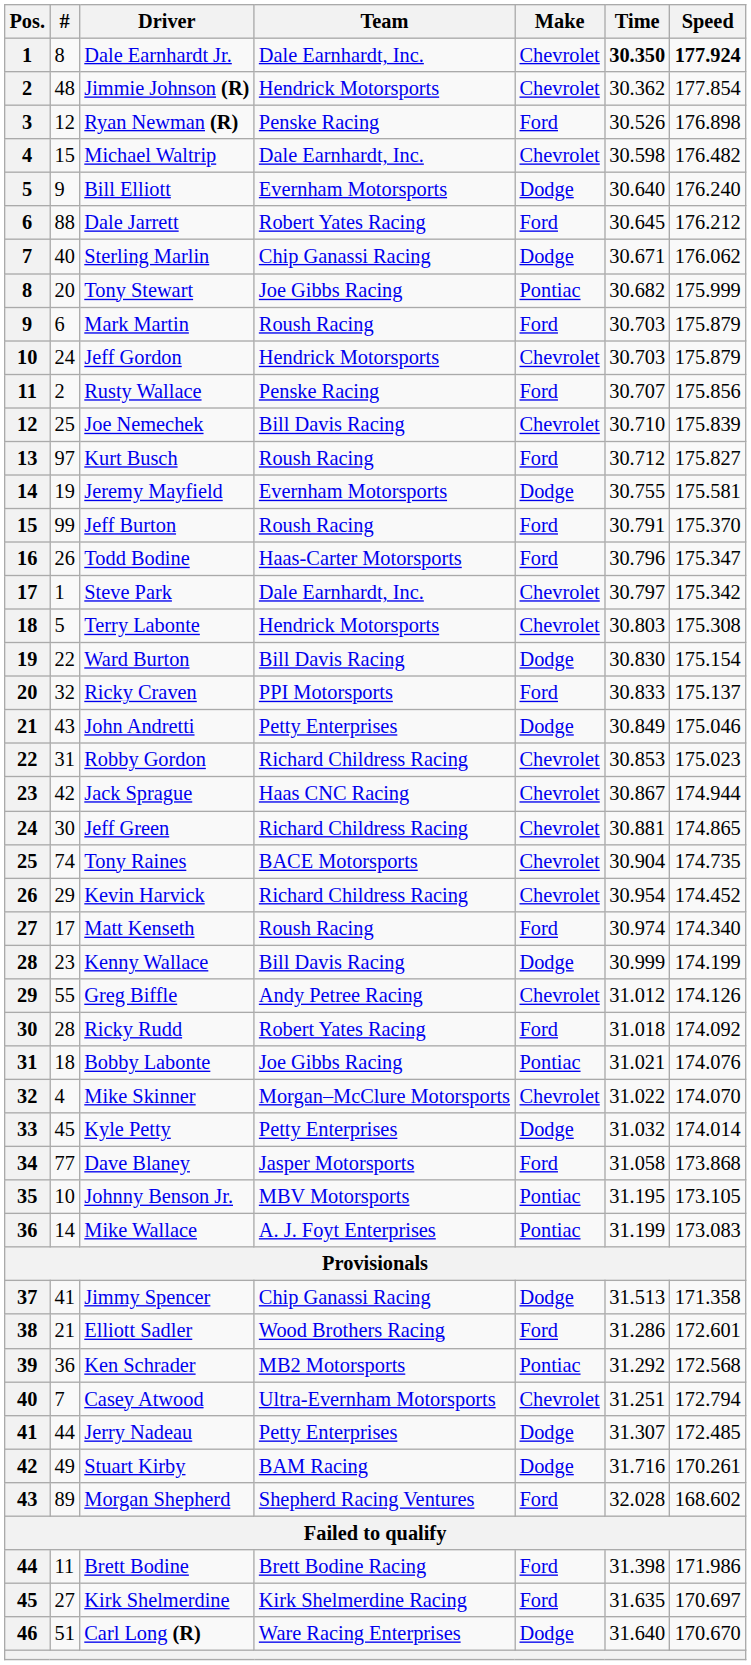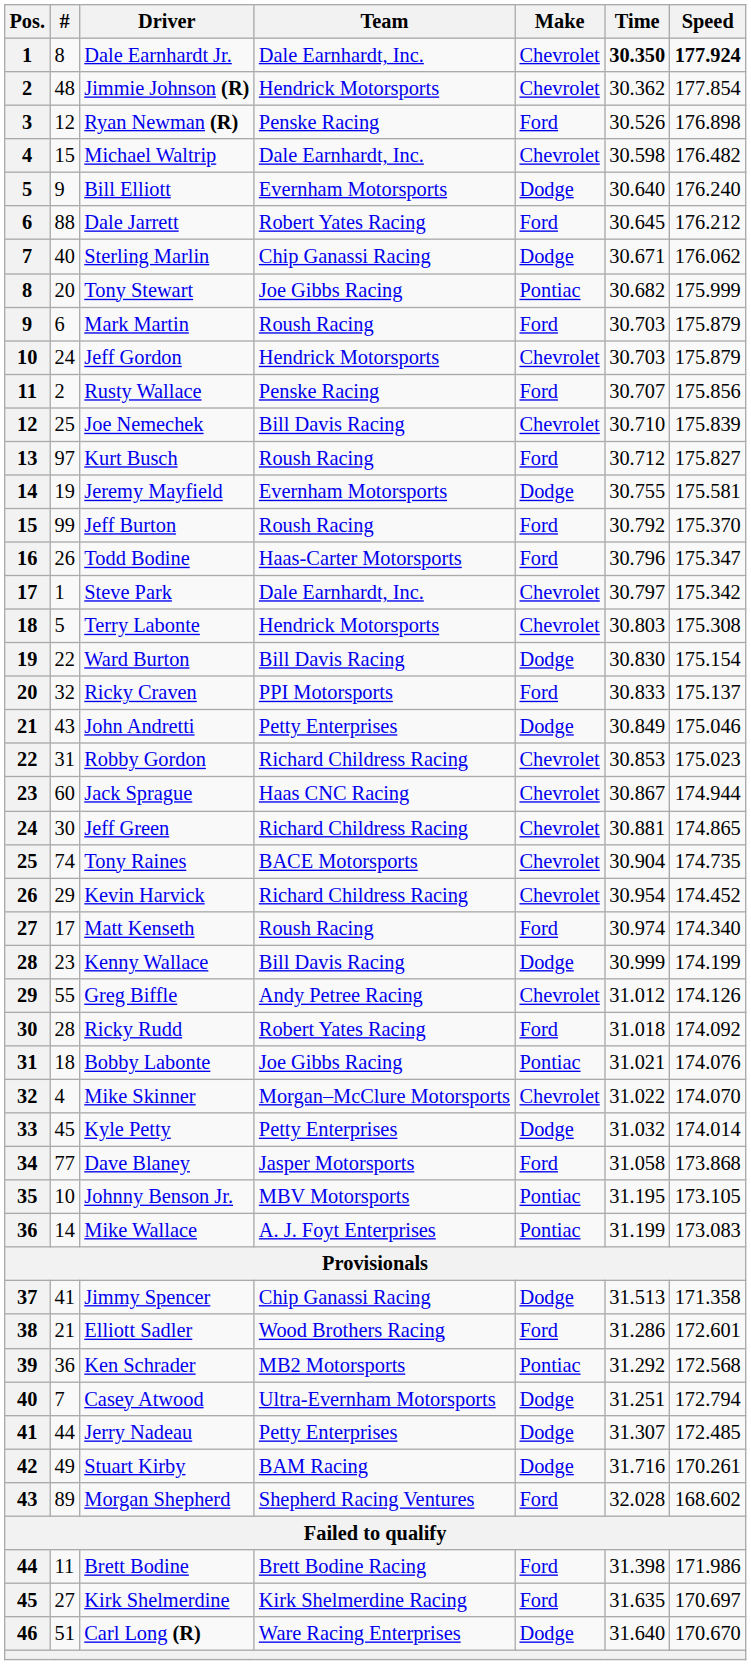Jeff Burton | Time: 30.791 -> 30.792
Jack Sprague | #: 42 -> 60
Casey Atwood | Make: Chevrolet -> Dodge
